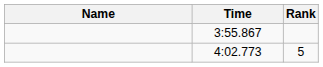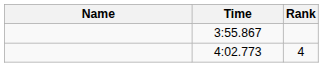4:02.773 | Rank: 5 -> 4
